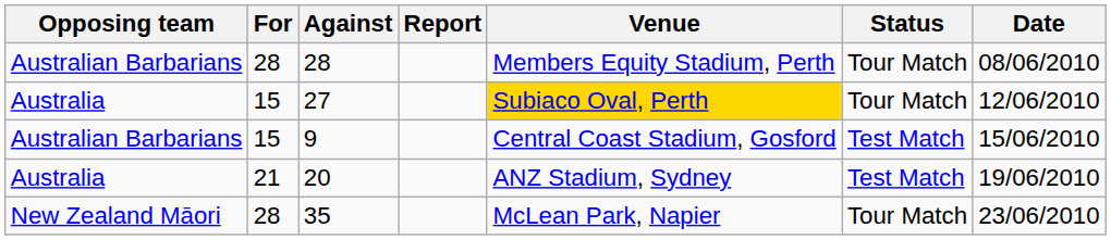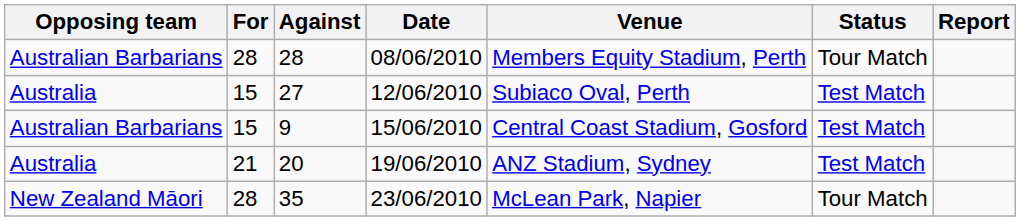columns swapped: Date <-> Report
27 | Venue: gold background -> no background
27 | Status: Tour Match -> Test Match
